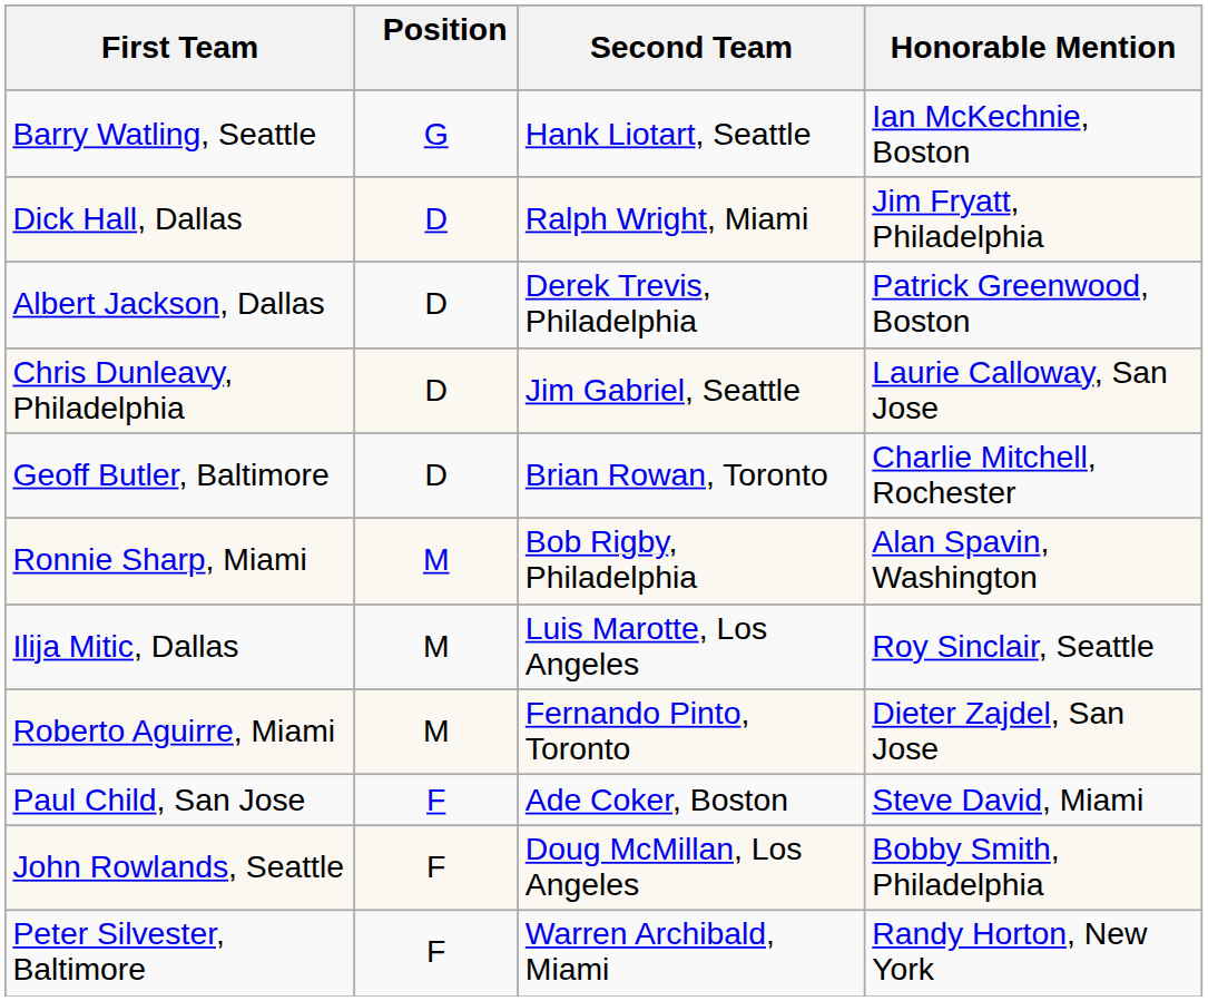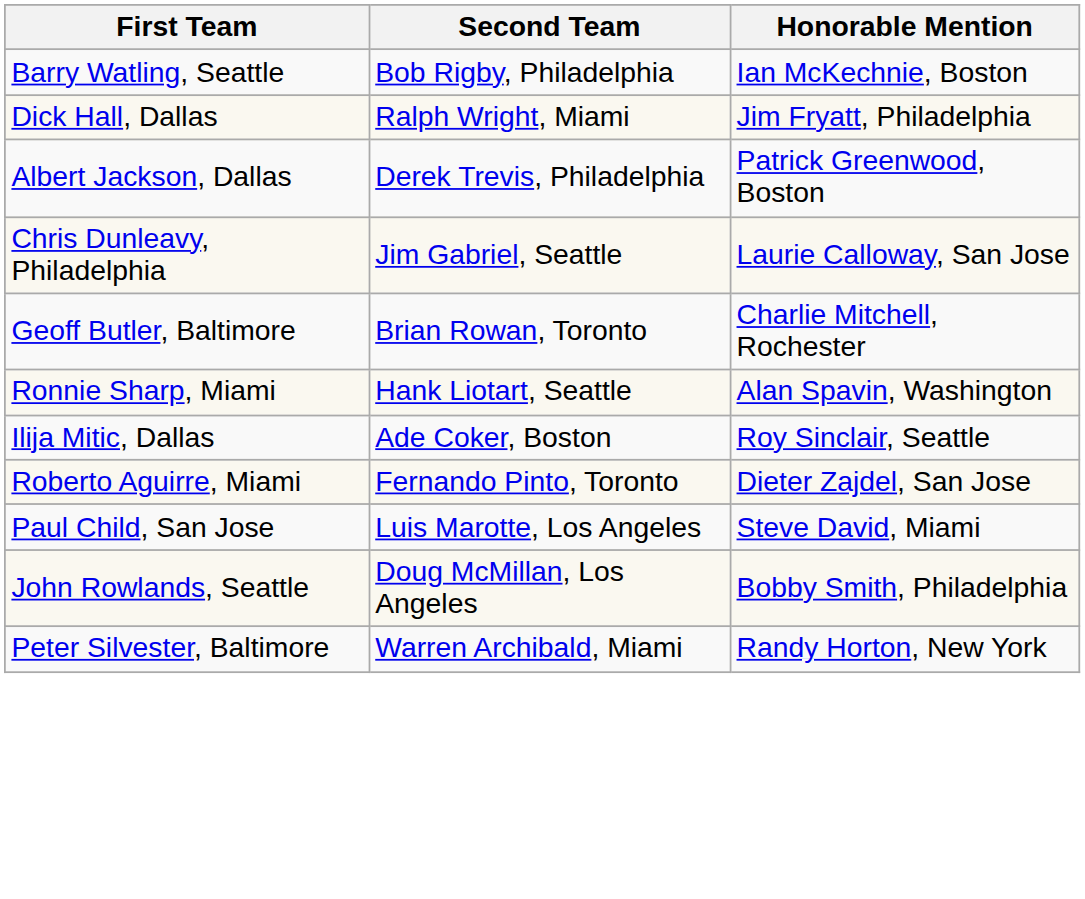- column: Position | G | D | D | D | D | M | M | M | F | F | F
Barry Watling, Seattle | Second Team: Hank Liotart, Seattle -> Bob Rigby, Philadelphia
Ronnie Sharp, Miami | Second Team: Bob Rigby, Philadelphia -> Hank Liotart, Seattle
Ilija Mitic, Dallas | Second Team: Luis Marotte, Los Angeles -> Ade Coker, Boston
Paul Child, San Jose | Second Team: Ade Coker, Boston -> Luis Marotte, Los Angeles
